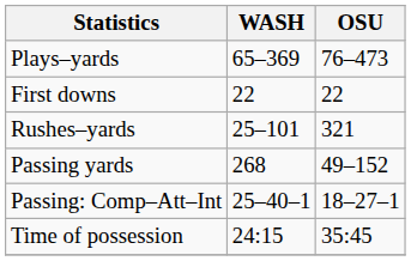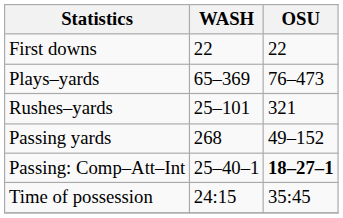rows swapped: First downs <-> Plays–yards
Passing: Comp–Att–Int | OSU: normal -> bold
